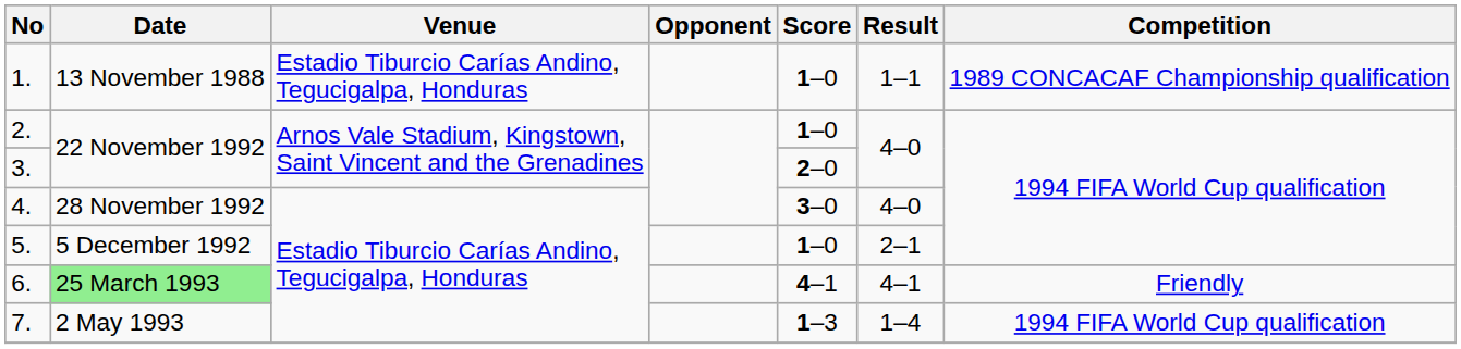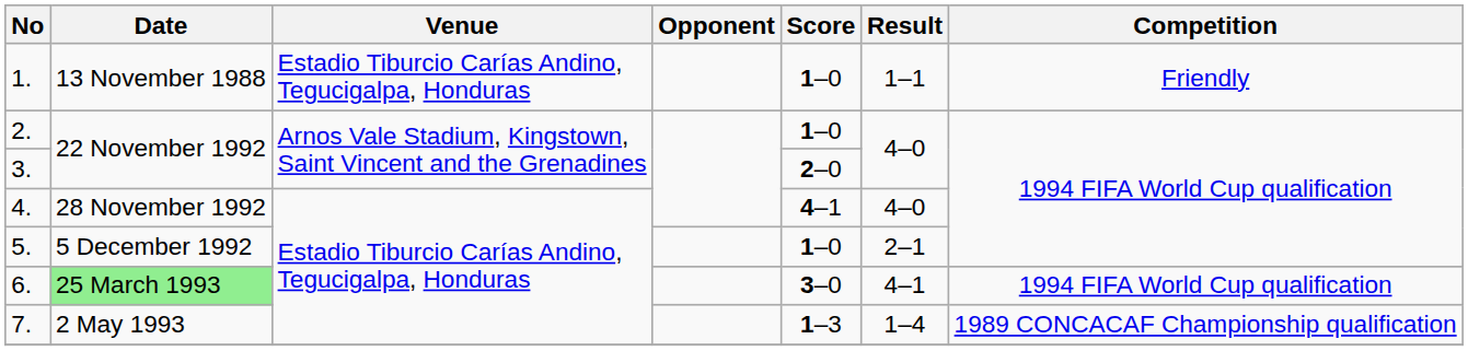1. | Competition: 1989 CONCACAF Championship qualification -> Friendly
4. | Score: 3–0 -> 4–1
6. | Score: 4–1 -> 3–0
6. | Competition: Friendly -> 1994 FIFA World Cup qualification
7. | Competition: 1994 FIFA World Cup qualification -> 1989 CONCACAF Championship qualification
